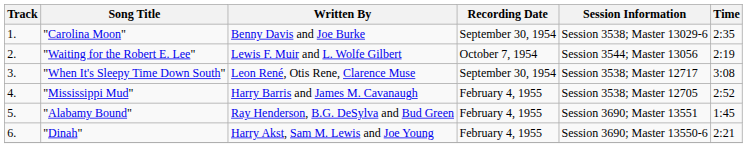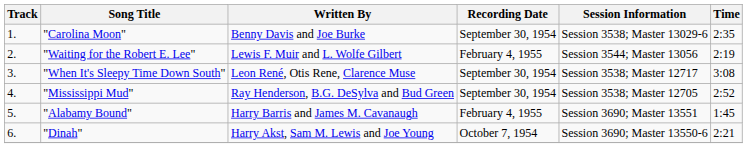"Waiting for the Robert E. Lee" | Recording Date: October 7, 1954 -> February 4, 1955
"Mississippi Mud" | Written By: Harry Barris and James M. Cavanaugh -> Ray Henderson, B.G. DeSylva and Bud Green
"Mississippi Mud" | Recording Date: February 4, 1955 -> September 30, 1954
"Alabamy Bound" | Written By: Ray Henderson, B.G. DeSylva and Bud Green -> Harry Barris and James M. Cavanaugh
"Dinah" | Recording Date: February 4, 1955 -> October 7, 1954
